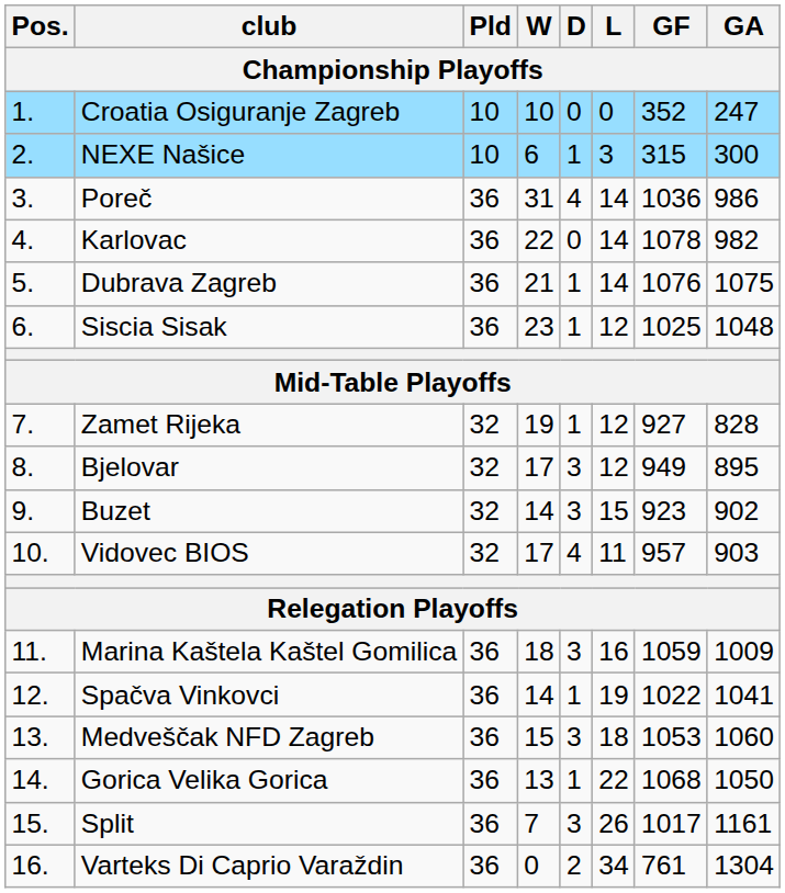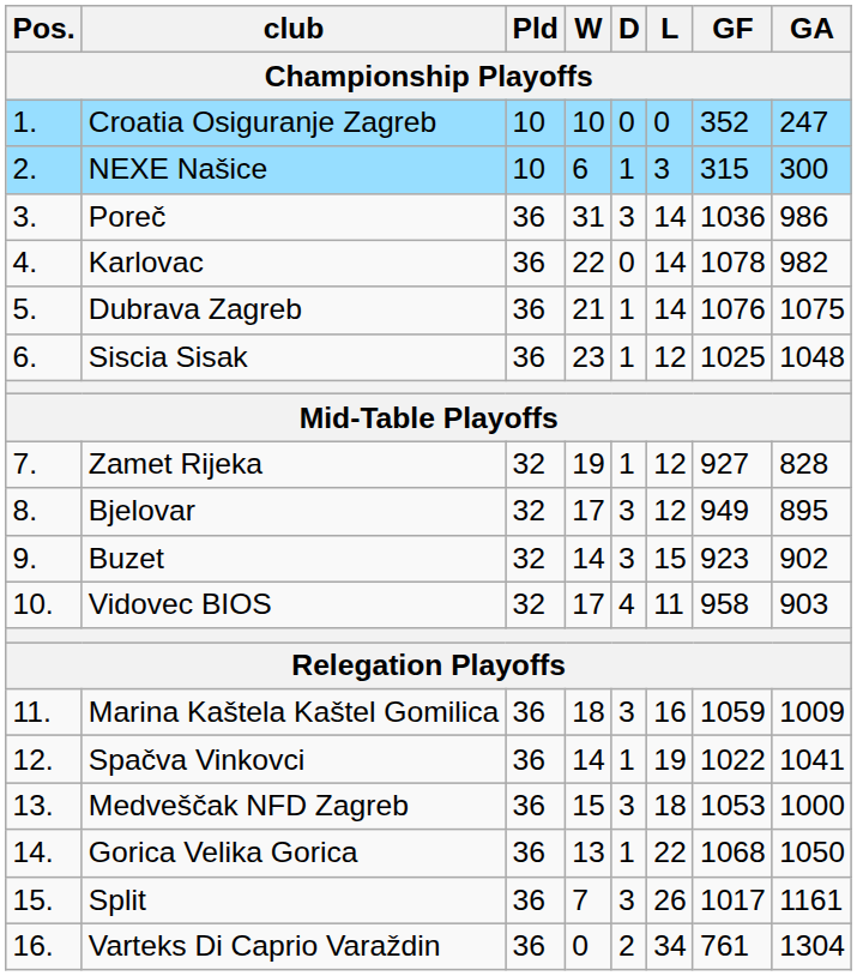Poreč | D: 4 -> 3
Vidovec BIOS | GF: 957 -> 958
Medveščak NFD Zagreb | GA: 1060 -> 1000
